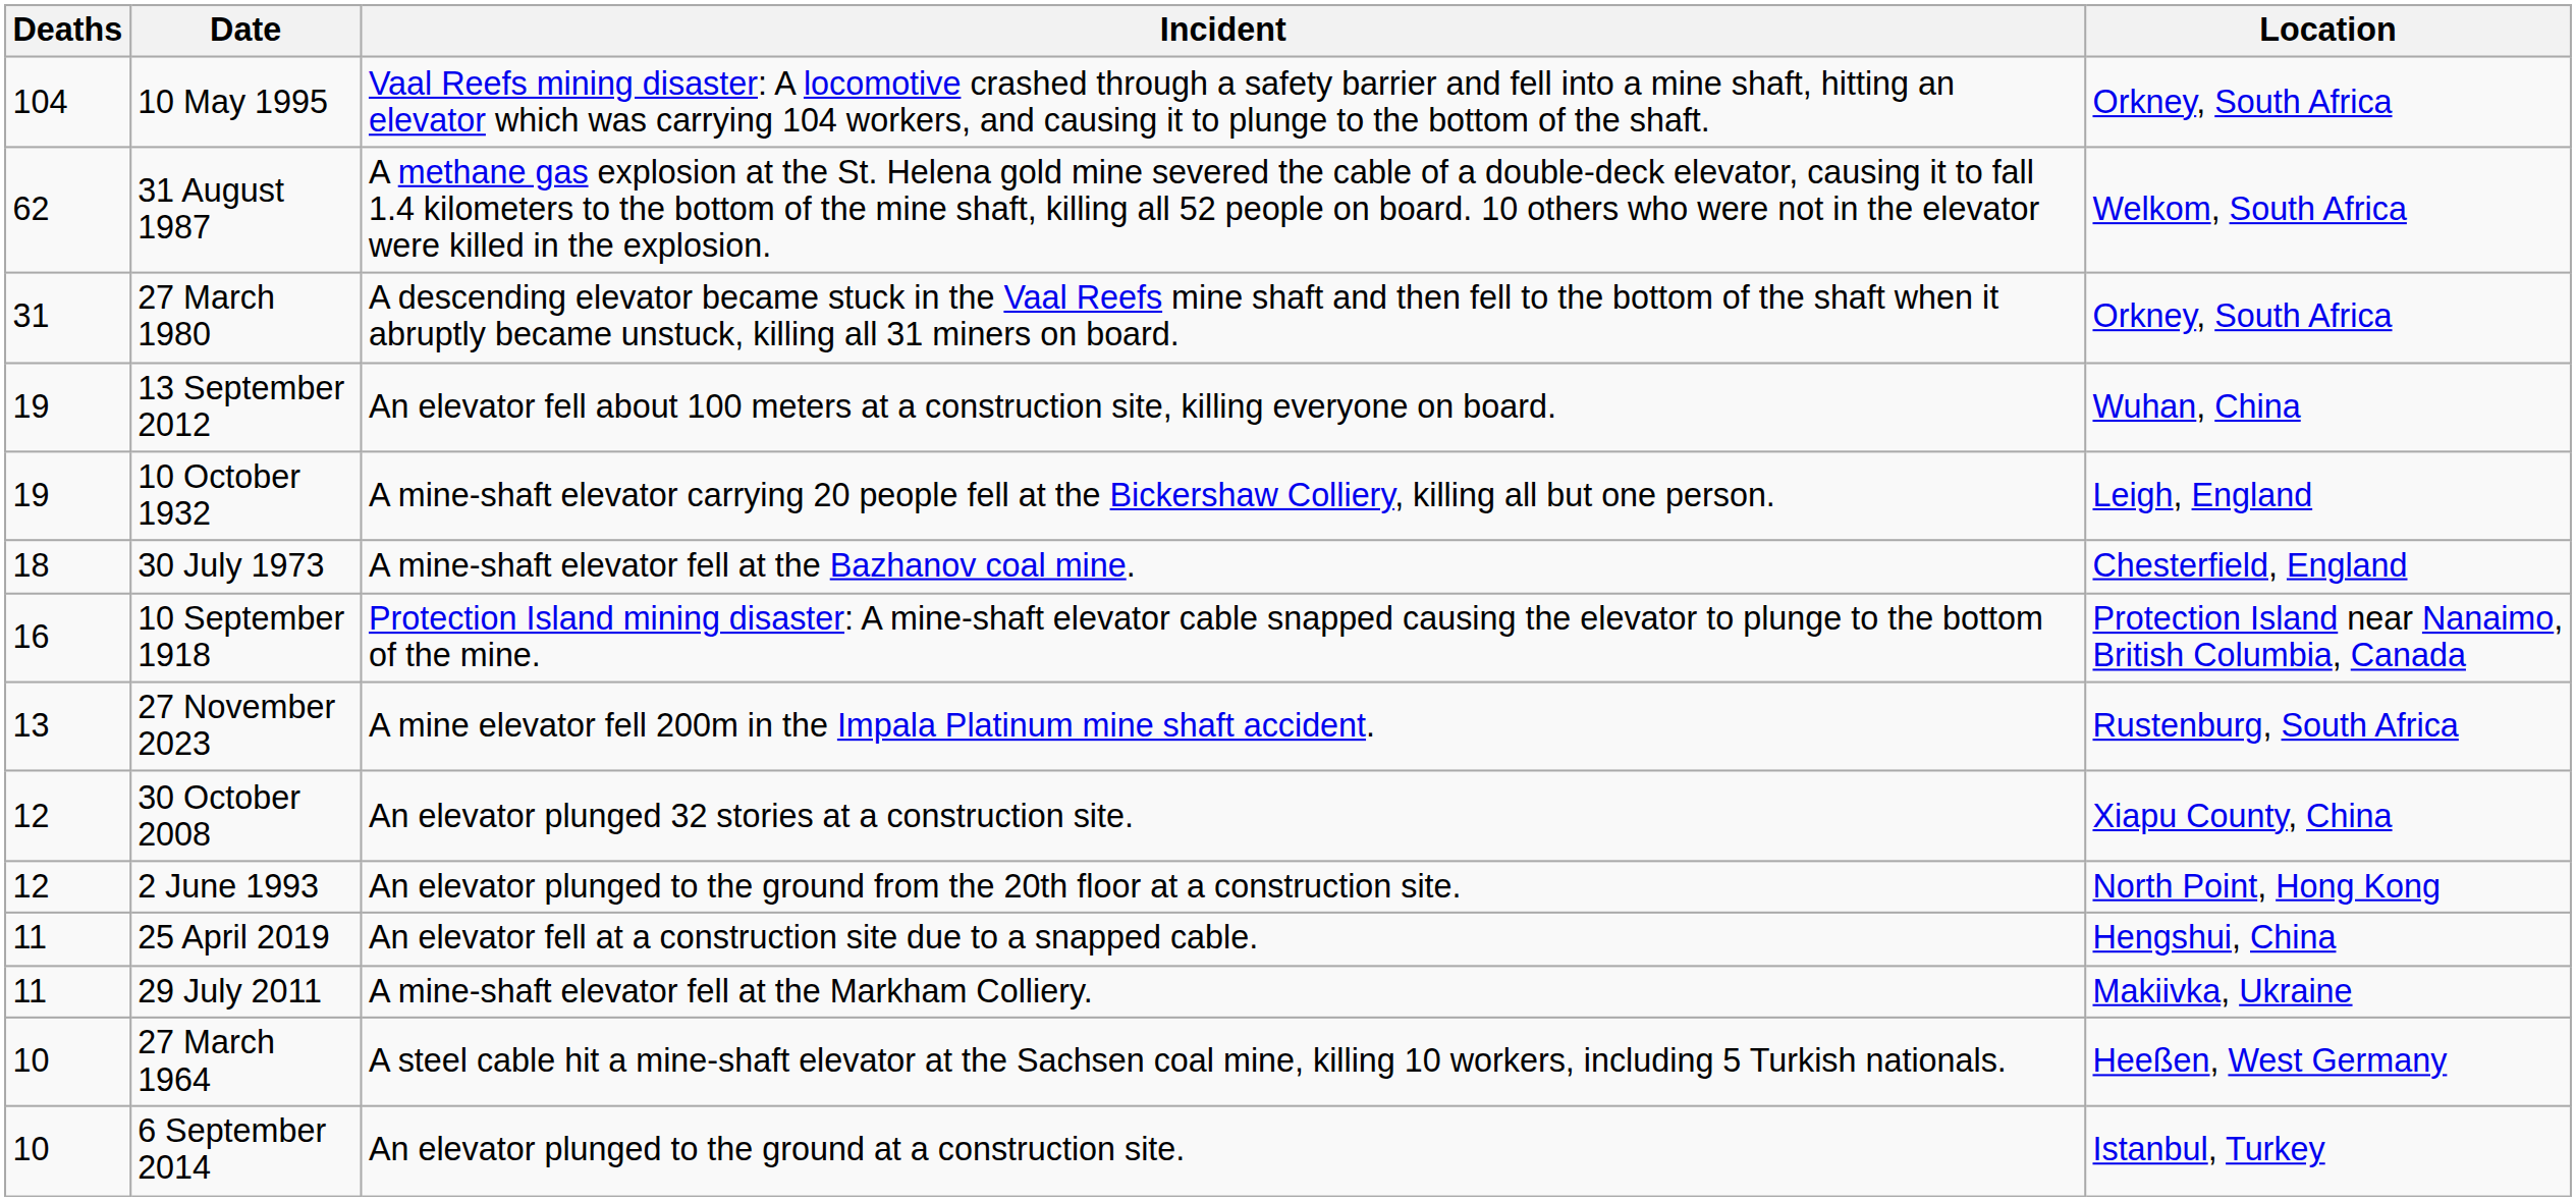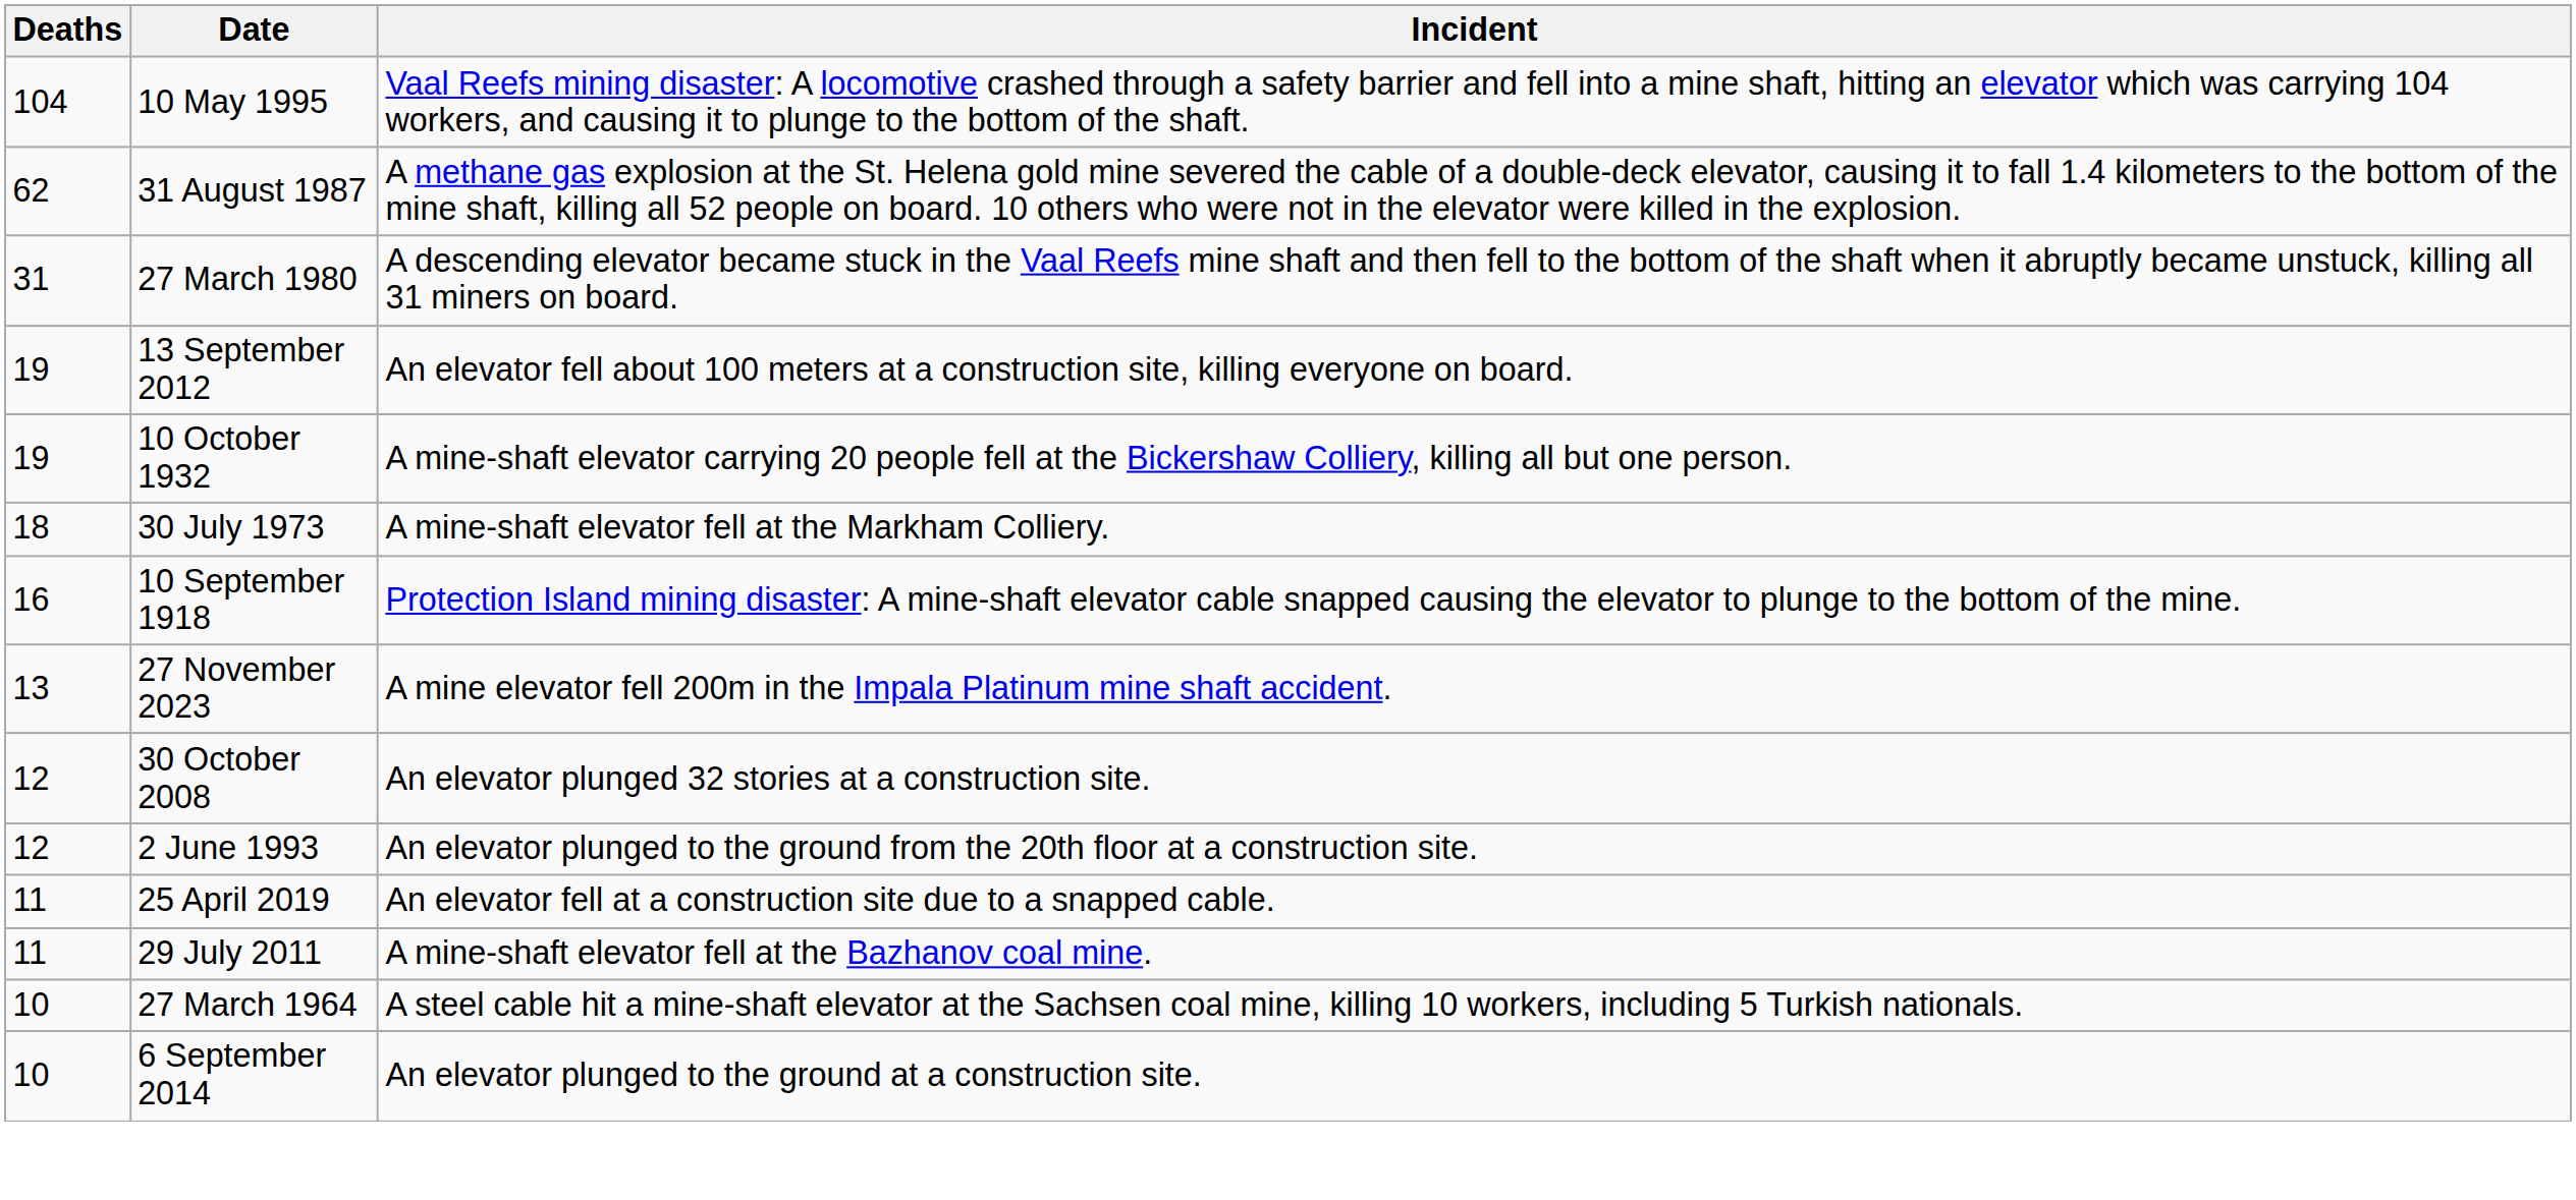- column: Location | Orkney, South Africa | Welkom, South Africa | Orkney, South Africa | Wuhan, China | Leigh, England | Chesterfield, England | Protection Island near Nanaimo, British Columbia, Canada | Rustenburg, South Africa | Xiapu County, China | North Point, Hong Kong | Hengshui, China | Makiivka, Ukraine | Heeßen, West Germany | Istanbul, Turkey
30 July 1973 | Incident: A mine-shaft elevator fell at the Bazhanov coal mine. -> A mine-shaft elevator fell at the Markham Colliery.
29 July 2011 | Incident: A mine-shaft elevator fell at the Markham Colliery. -> A mine-shaft elevator fell at the Bazhanov coal mine.
